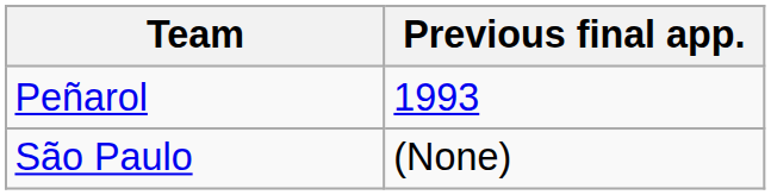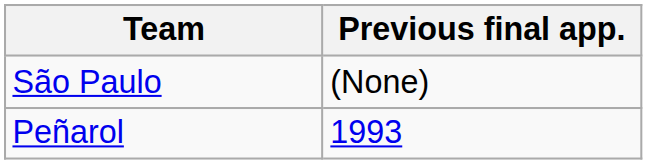rows swapped: São Paulo <-> Peñarol
